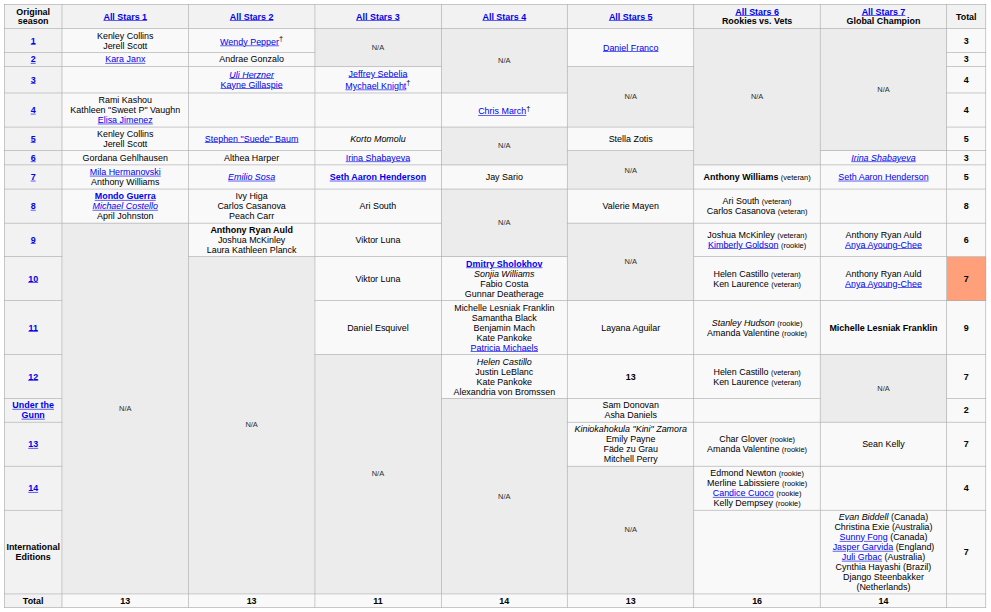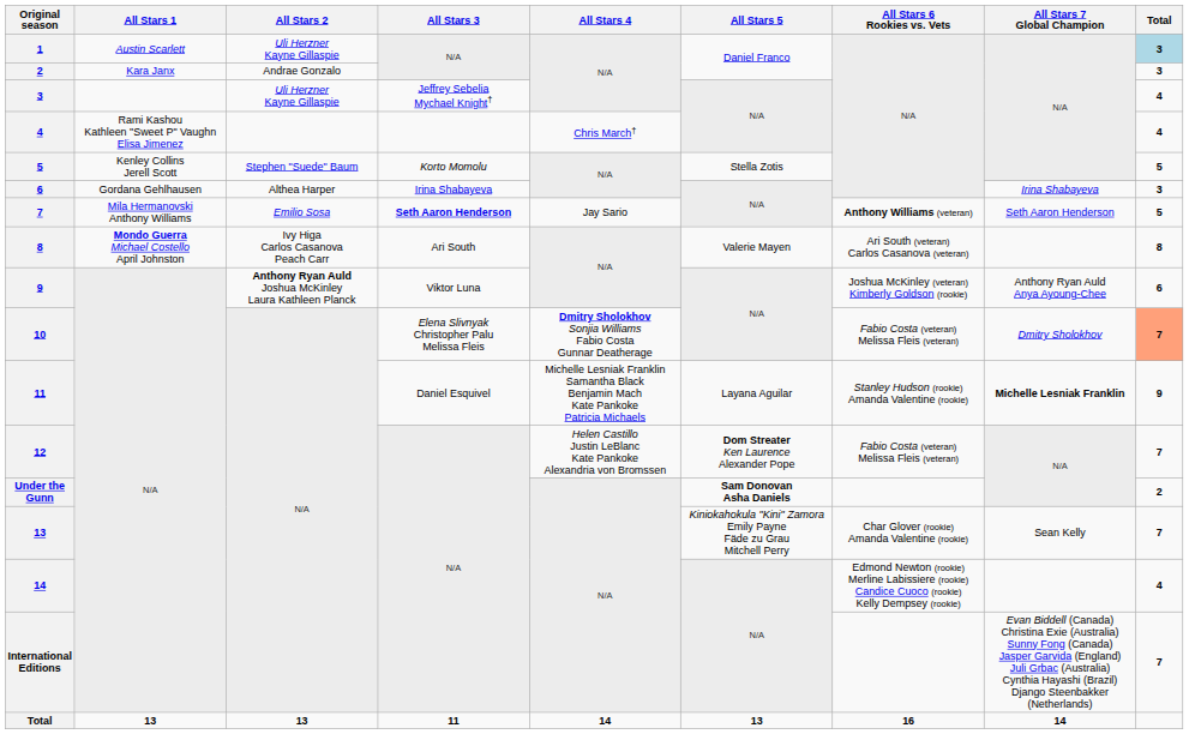1 | All Stars 1: Kenley Collins Jerell Scott -> Austin Scarlett
1 | All Stars 2: Wendy Pepper† -> Uli Herzner Kayne Gillaspie
1 | Total: no background -> lightblue background
10 | All Stars 3: Viktor Luna -> Elena Slivnyak Christopher Palu Melissa Fleis
10 | All Stars 6 Rookies vs. Vets: Helen Castillo (veteran) Ken Laurence (veteran) -> Fabio Costa (veteran) Melissa Fleis (veteran)
10 | All Stars 7 Global Champion: Anthony Ryan Auld Anya Ayoung-Chee -> Dmitry Sholokhov
12 | All Stars 5: 13 -> Dom Streater Ken Laurence Alexander Pope
12 | All Stars 6 Rookies vs. Vets: Helen Castillo (veteran) Ken Laurence (veteran) -> Fabio Costa (veteran) Melissa Fleis (veteran)
Under the Gunn | All Stars 5: normal -> bold
